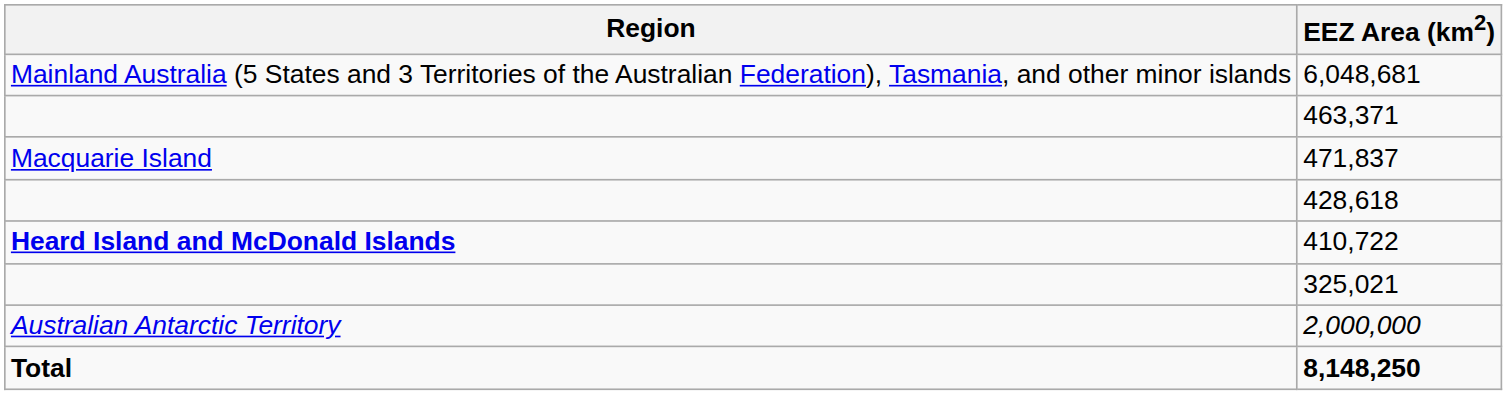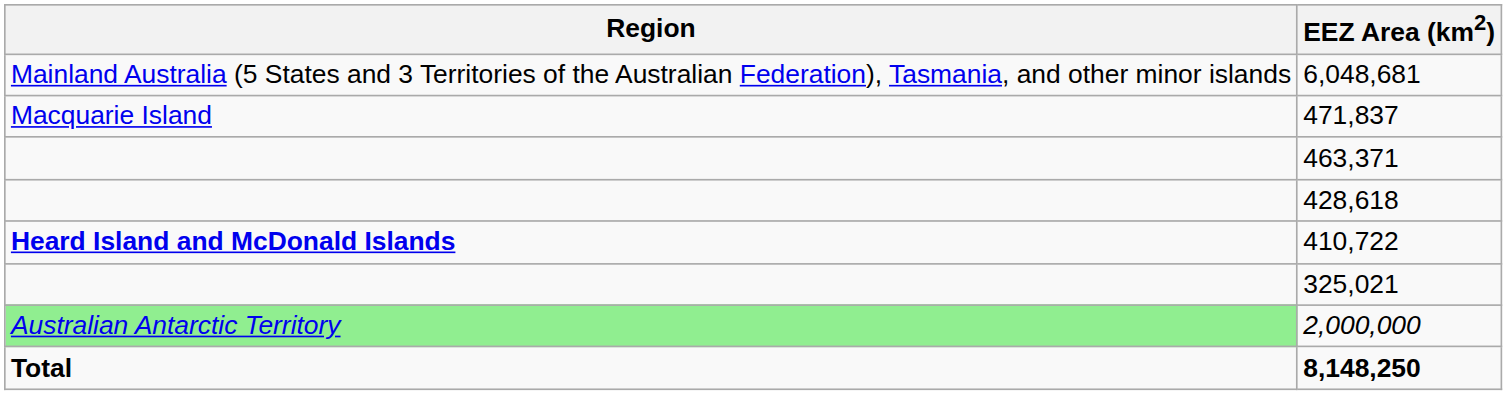rows swapped: 471,837 <-> 463,371
2,000,000 | Region: no background -> lightgreen background
